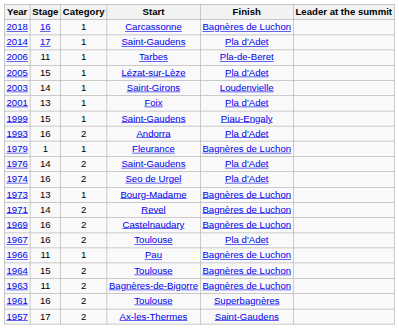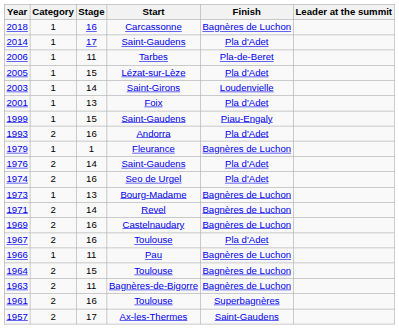columns swapped: Stage <-> Category
